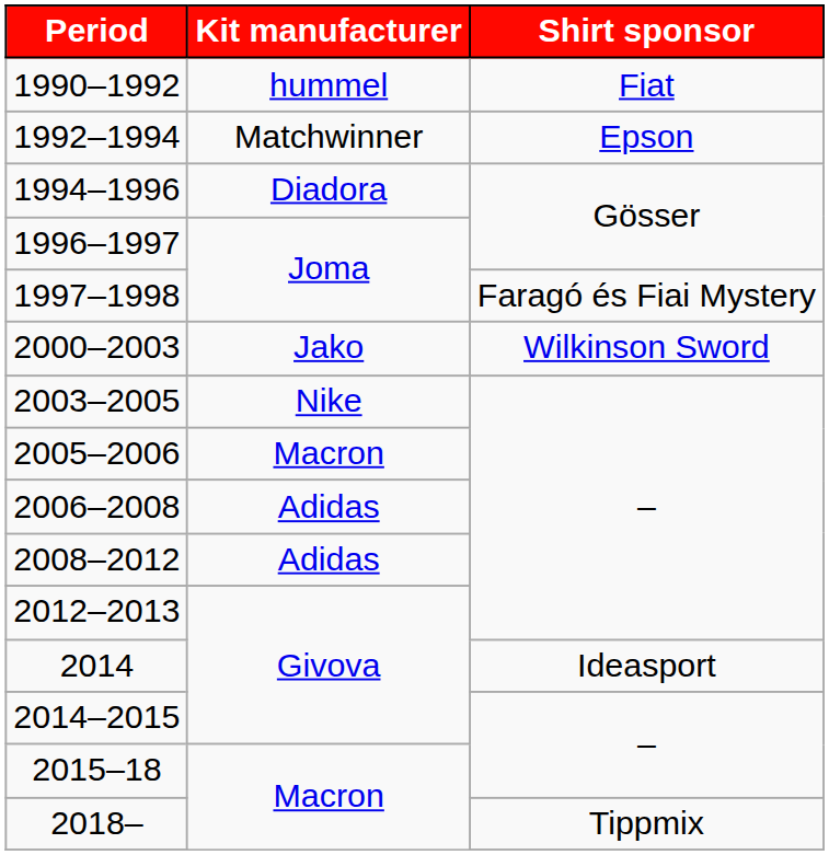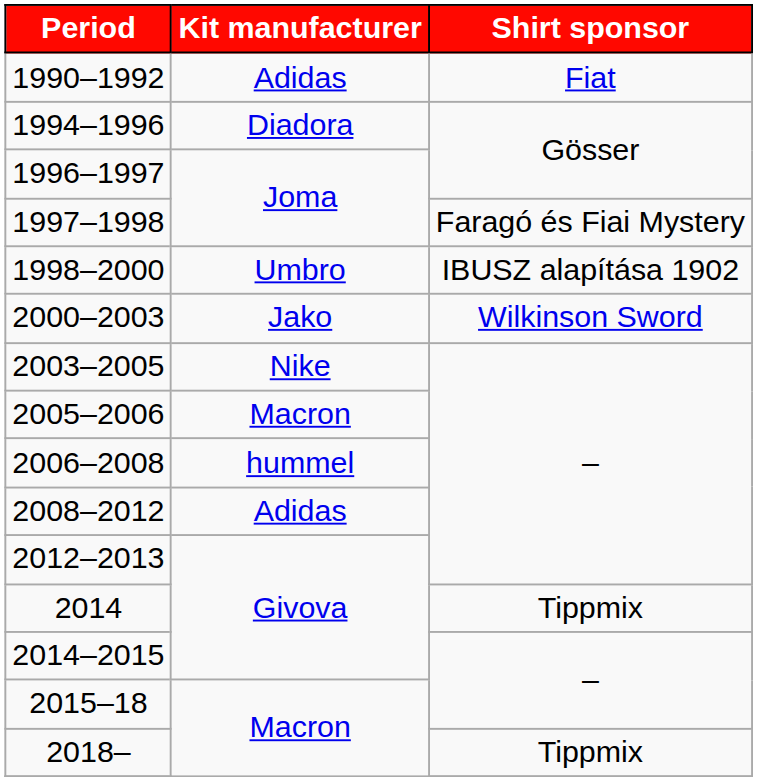1990–1992 | Kit manufacturer: hummel -> Adidas
- row: 1992–1994 | Matchwinner | Epson
+ row: 1998–2000 | Umbro | IBUSZ alapítása 1902
2006–2008 | Kit manufacturer: Adidas -> hummel
2014 | Shirt sponsor: Ideasport -> Tippmix
